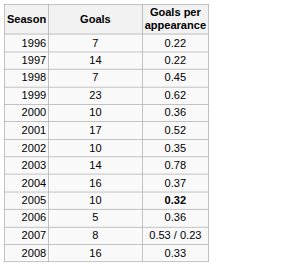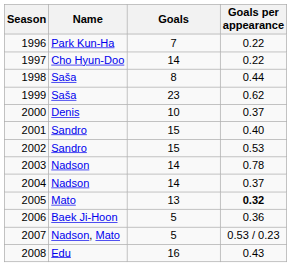+ column: Name | Park Kun-Ha | Cho Hyun-Doo | Saša | Saša | Denis | Sandro | Sandro | Nadson | Nadson | Mato | Baek Ji-Hoon | Nadson, Mato | Edu
1998 | Goals: 7 -> 8
1998 | Goals per appearance: 0.45 -> 0.44
2000 | Goals per appearance: 0.36 -> 0.37
2001 | Goals: 17 -> 15
2001 | Goals per appearance: 0.52 -> 0.40
2002 | Goals: 10 -> 15
2002 | Goals per appearance: 0.35 -> 0.53
2004 | Goals: 16 -> 14
2005 | Goals: 10 -> 13
2007 | Goals: 8 -> 5
2008 | Goals per appearance: 0.33 -> 0.43
